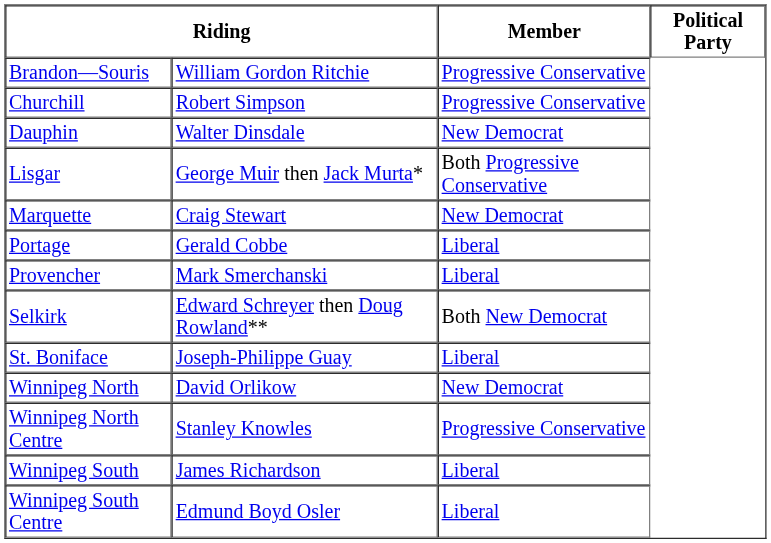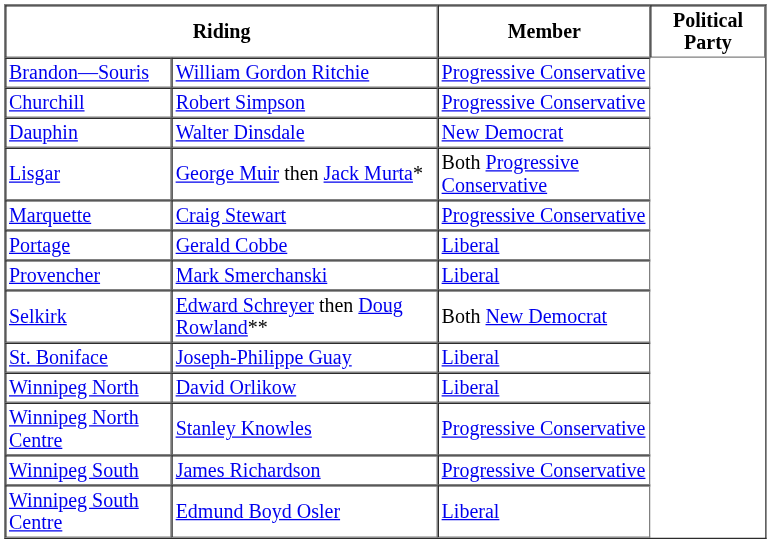Marquette | Member: New Democrat -> Progressive Conservative
Winnipeg North | Member: New Democrat -> Liberal
Winnipeg South | Member: Liberal -> Progressive Conservative
